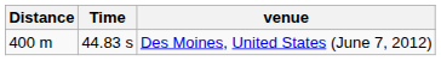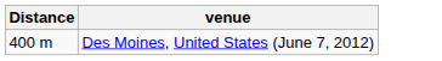- column: Time | 44.83 s
